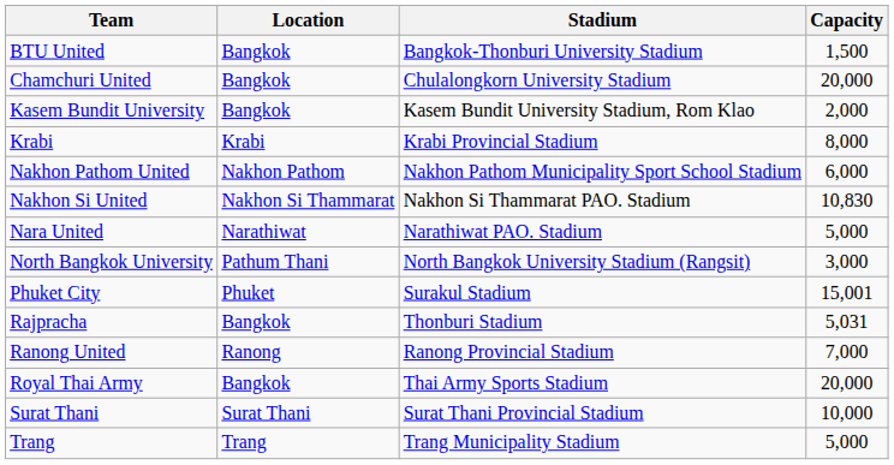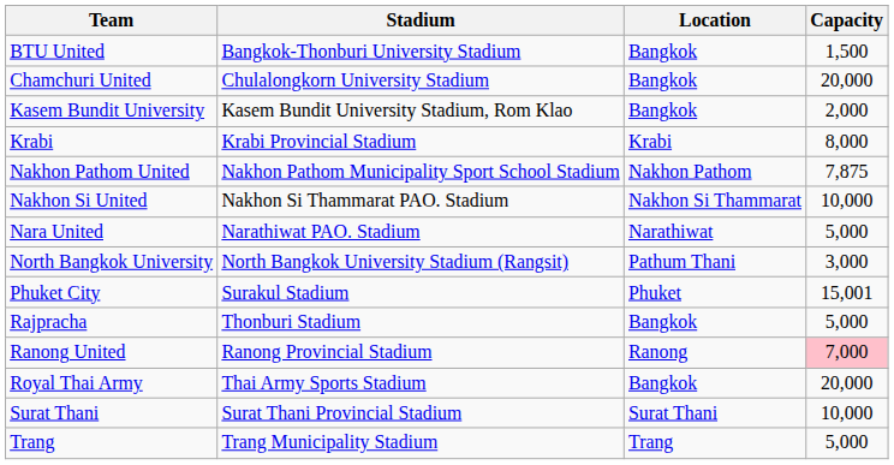columns swapped: Location <-> Stadium
Nakhon Pathom United | Capacity: 6,000 -> 7,875
Nakhon Si United | Capacity: 10,830 -> 10,000
Rajpracha | Capacity: 5,031 -> 5,000
Ranong United | Capacity: no background -> pink background
